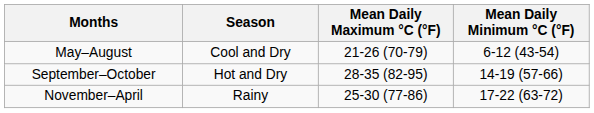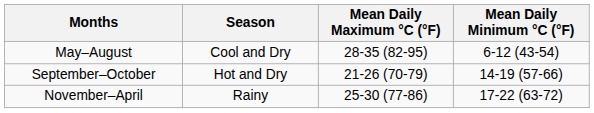May–August | Mean Daily Maximum °C (°F): 21-26 (70-79) -> 28-35 (82-95)
September–October | Mean Daily Maximum °C (°F): 28-35 (82-95) -> 21-26 (70-79)
